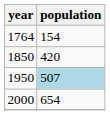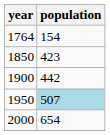1850 | population: 420 -> 423
+ row: 1900 | 442
